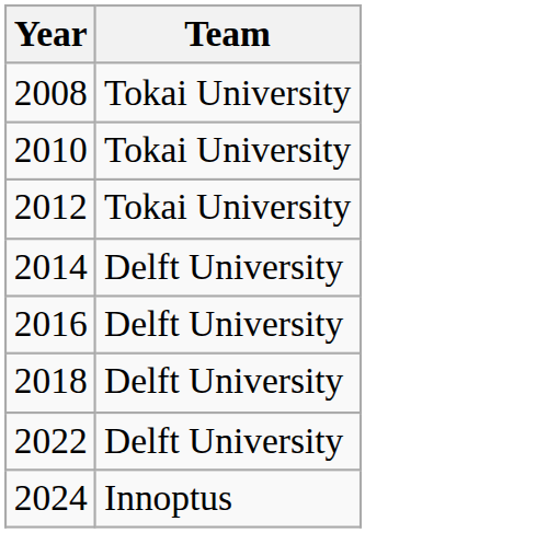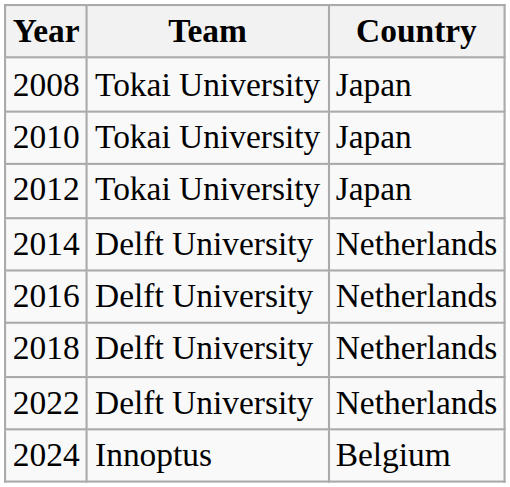+ column: Country | Japan | Japan | Japan | Netherlands | Netherlands | Netherlands | Netherlands | Belgium
